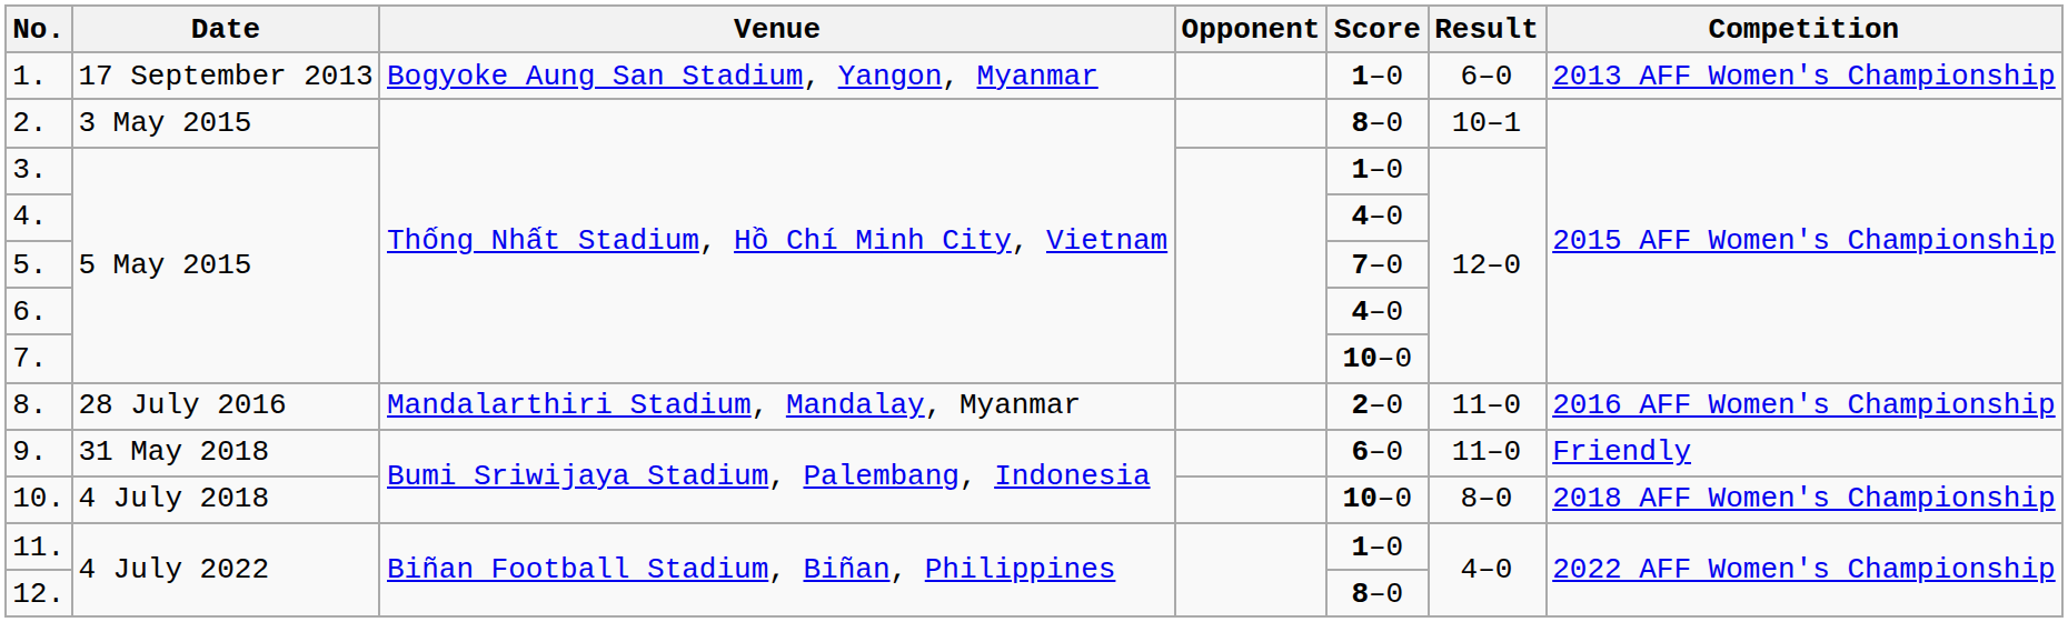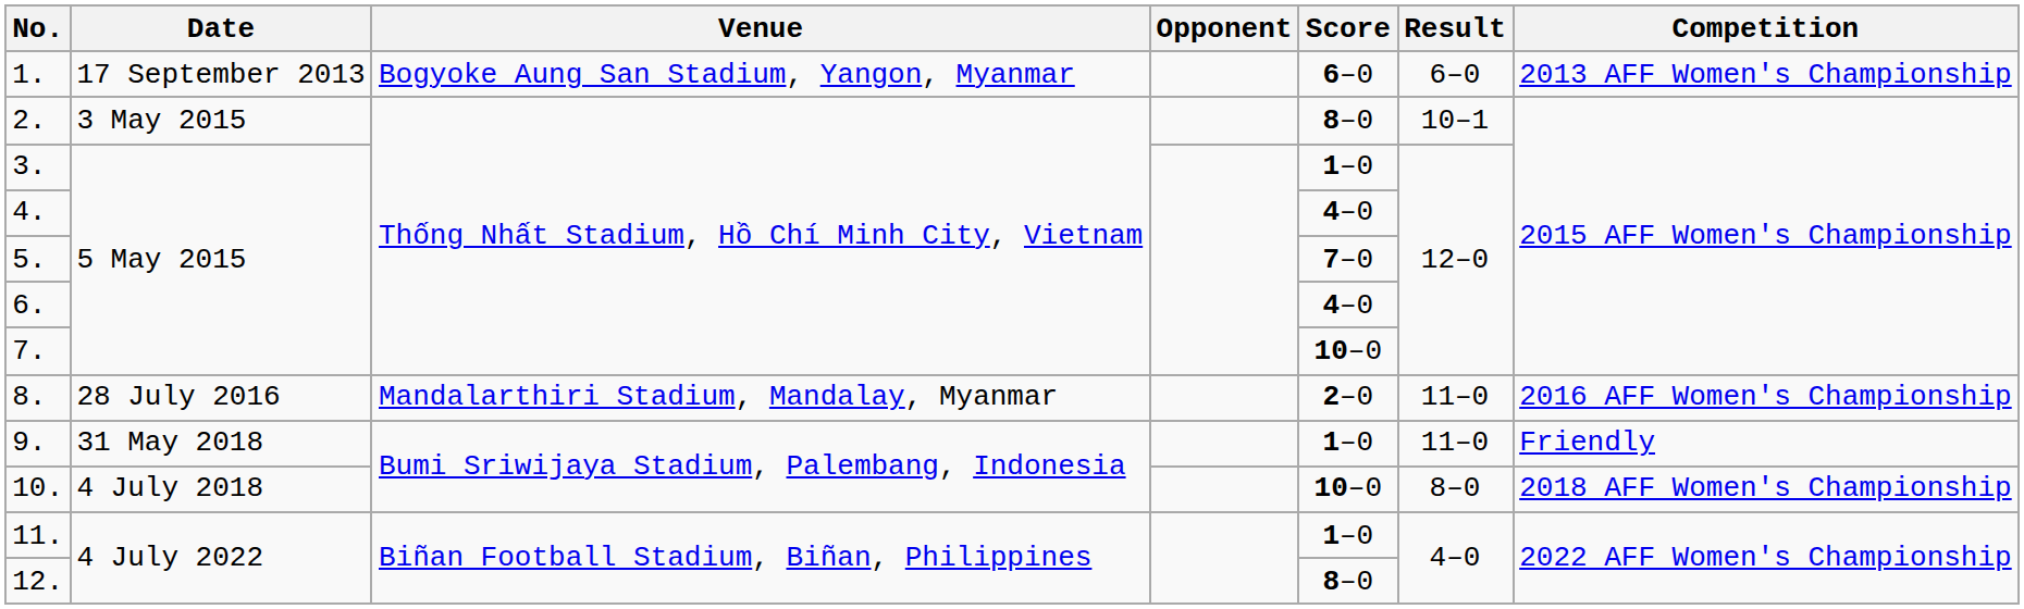1. | Score: 1–0 -> 6–0
9. | Score: 6–0 -> 1–0
